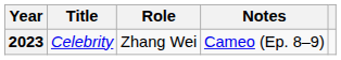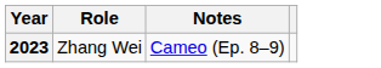- column: Title | Celebrity
